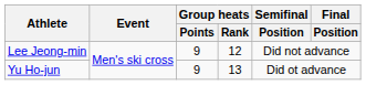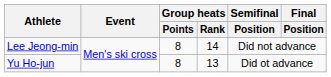Lee Jeong-min | Group heats / Points: 9 -> 8
Lee Jeong-min | Group heats / Rank: 12 -> 14
Yu Ho-jun | Group heats / Points: 9 -> 8
